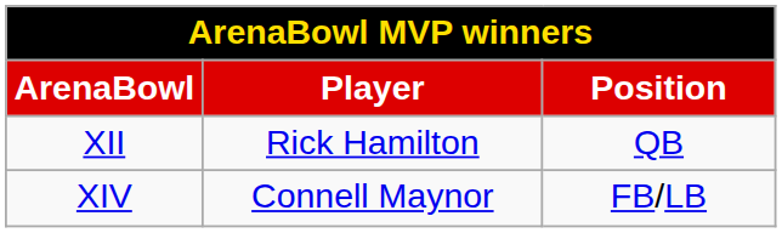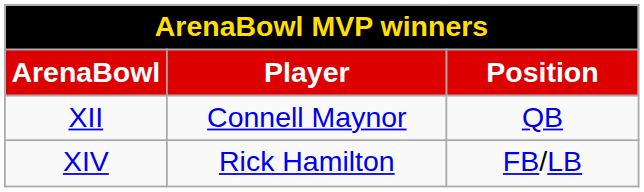XII | Player: Rick Hamilton -> Connell Maynor
XIV | Player: Connell Maynor -> Rick Hamilton
